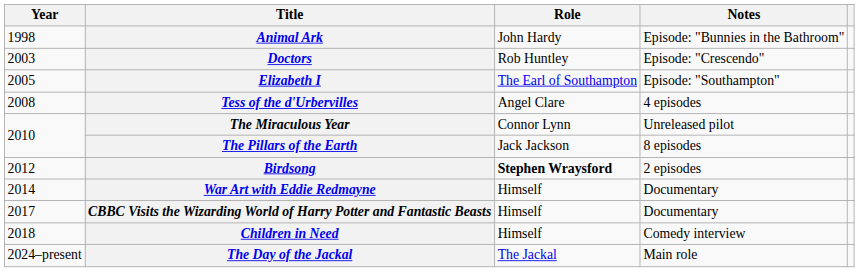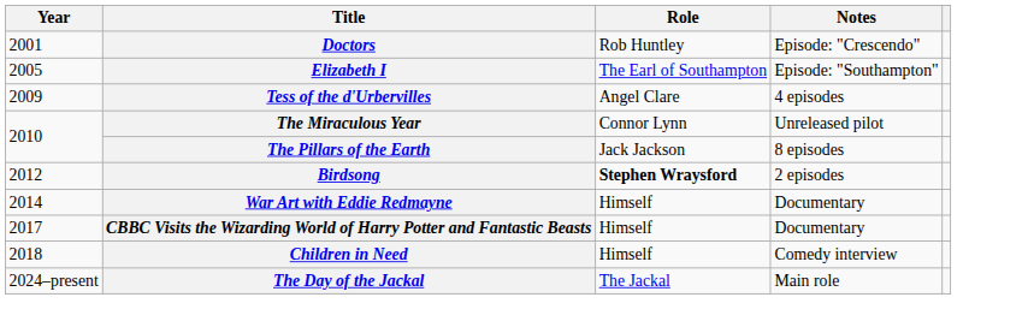- row: 1998 | Animal Ark | John Hardy | Episode: "Bunnies in the Bathroom"
Doctors | Year: 2003 -> 2001
Tess of the d'Urbervilles | Year: 2008 -> 2009
